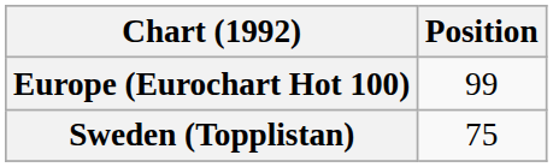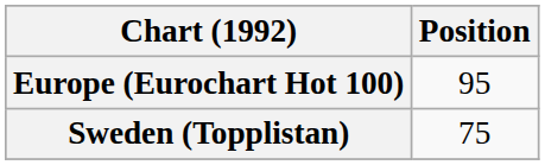Europe (Eurochart Hot 100) | Position: 99 -> 95
